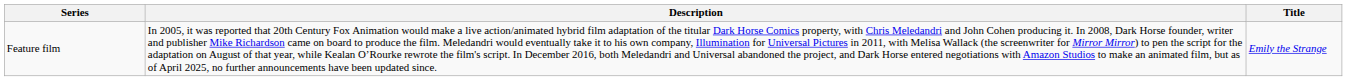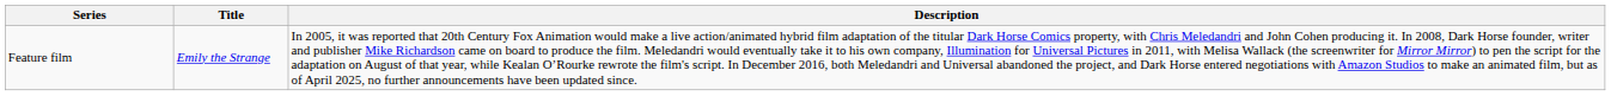columns swapped: Title <-> Description
